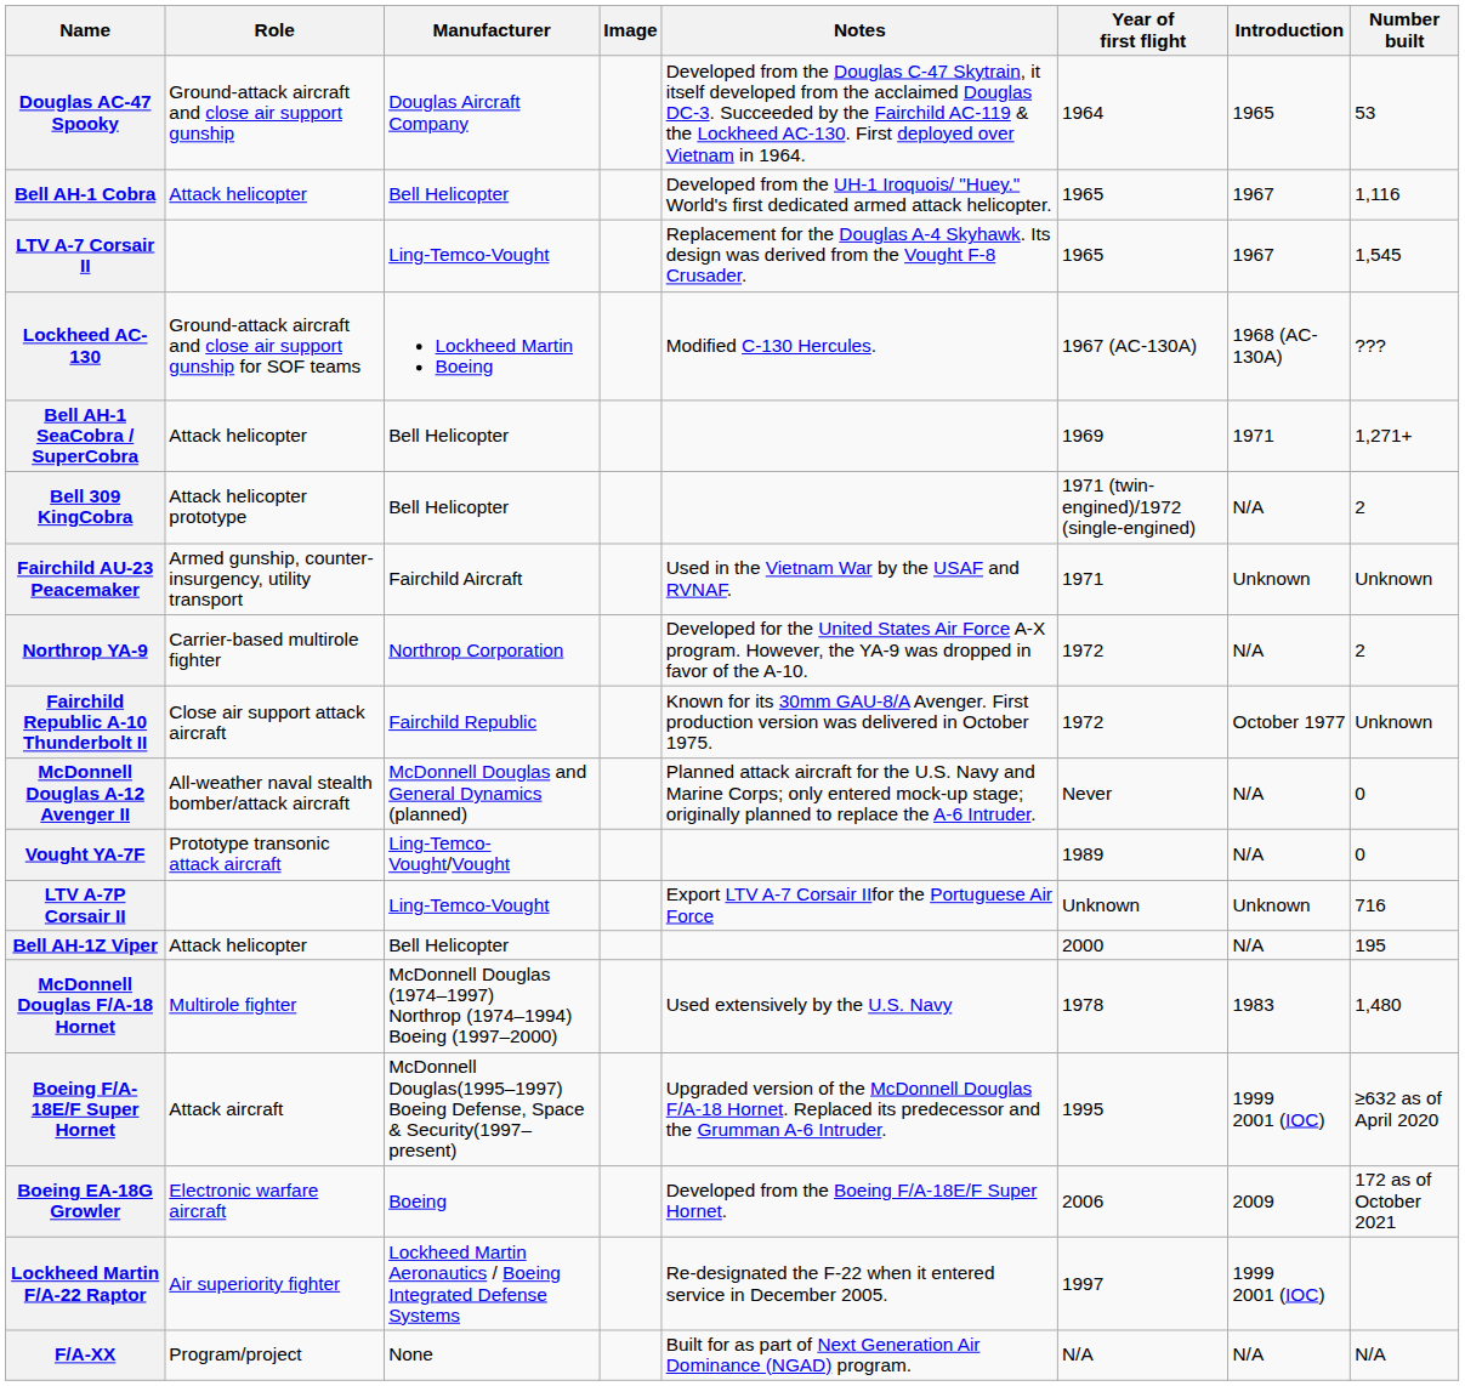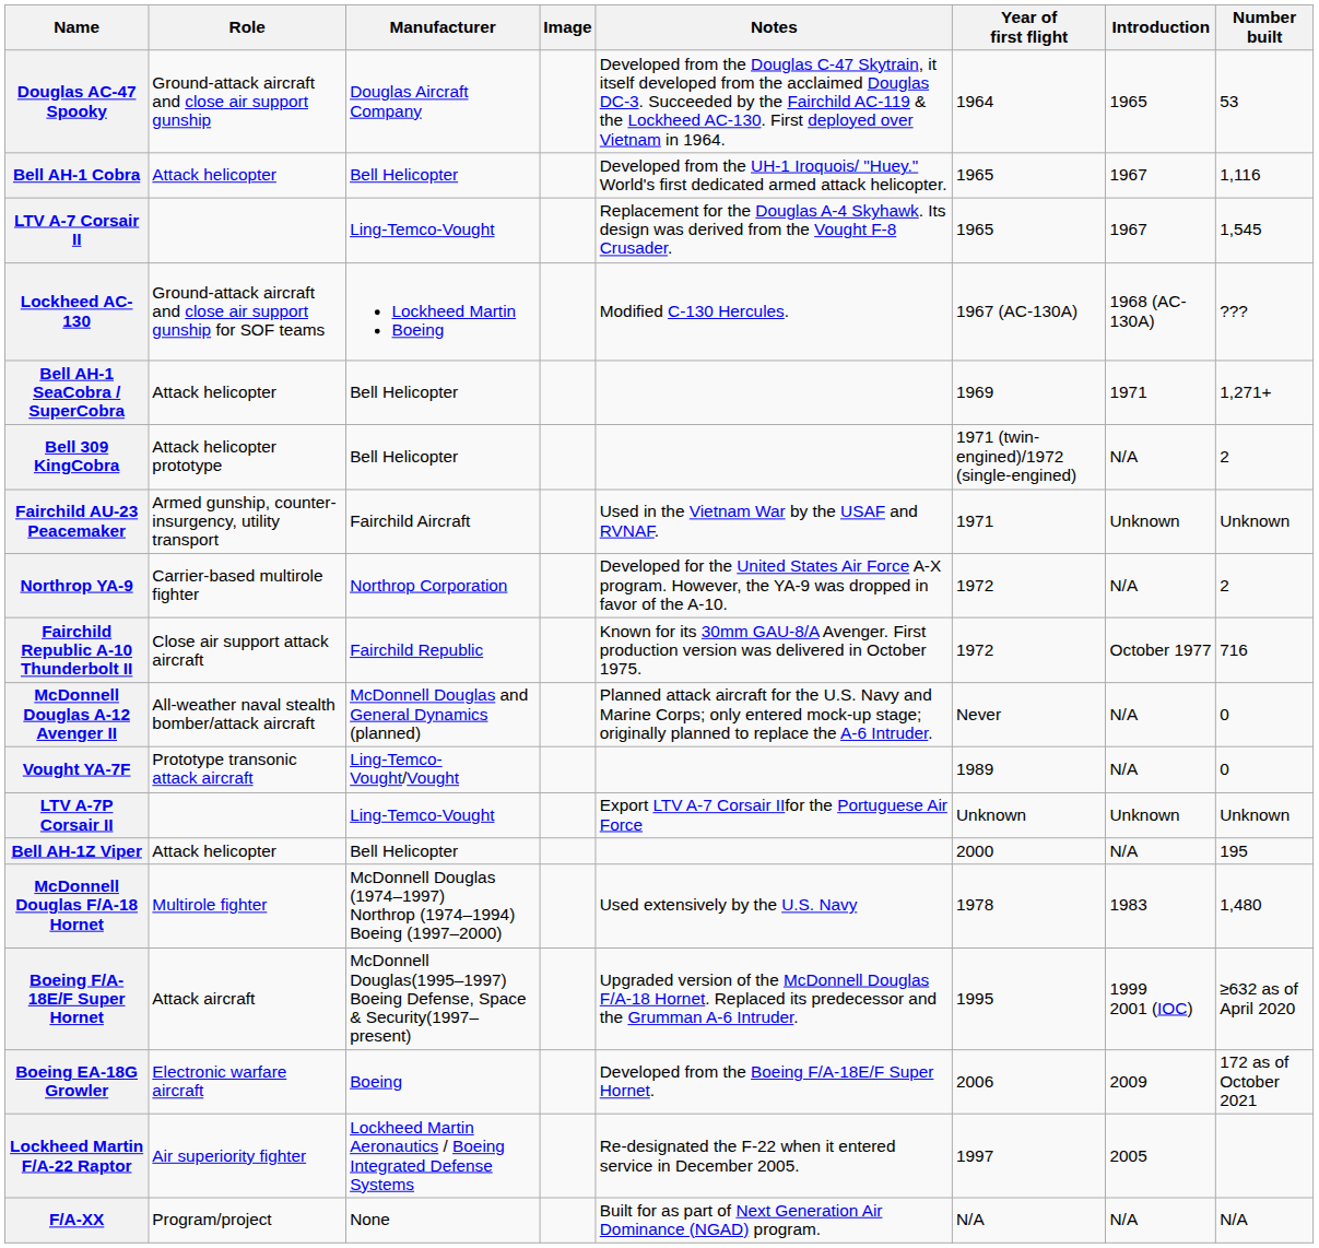Fairchild Republic A-10 Thunderbolt II | Number built: Unknown -> 716
LTV A-7P Corsair II | Number built: 716 -> Unknown
Lockheed Martin F/A-22 Raptor | Introduction: 1999 2001 (IOC) -> 2005
